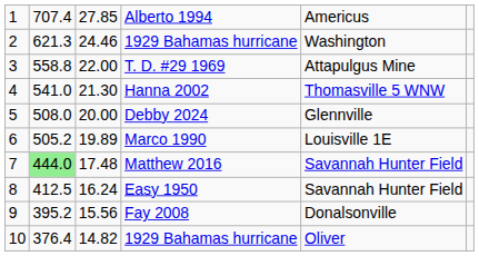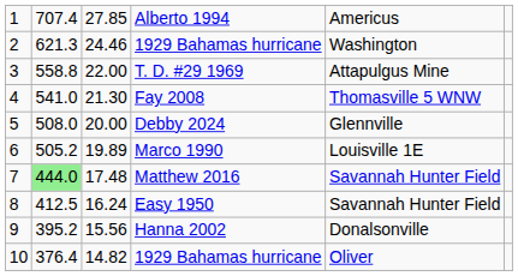4 | column 4: Hanna 2002 -> Fay 2008
9 | column 4: Fay 2008 -> Hanna 2002
